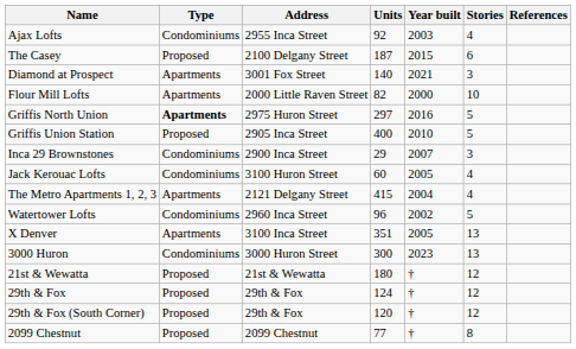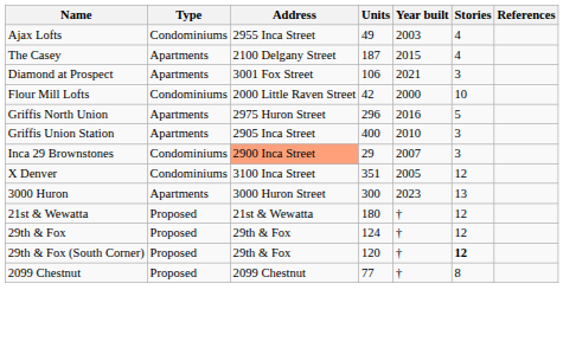Ajax Lofts | Units: 92 -> 49
The Casey | Type: Proposed -> Apartments
The Casey | Stories: 6 -> 4
Diamond at Prospect | Units: 140 -> 106
Flour Mill Lofts | Type: Apartments -> Condominiums
Flour Mill Lofts | Units: 82 -> 42
Griffis North Union | Type: bold -> normal
Griffis North Union | Units: 297 -> 296
Griffis Union Station | Type: Proposed -> Apartments
Griffis Union Station | Stories: 5 -> 3
Inca 29 Brownstones | Address: no background -> lightsalmon background
- row: Jack Kerouac Lofts | Condominiums | 3100 Huron Street | 60 | 2005 | 4
- row: The Metro Apartments 1, 2, 3 | Apartments | 2121 Delgany Street | 415 | 2004 | 4
- row: Watertower Lofts | Condominiums | 2960 Inca Street | 96 | 2002 | 5
X Denver | Type: Apartments -> Condominiums
X Denver | Stories: 13 -> 12
3000 Huron | Type: Condominiums -> Apartments
29th & Fox (South Corner) | Stories: normal -> bold
